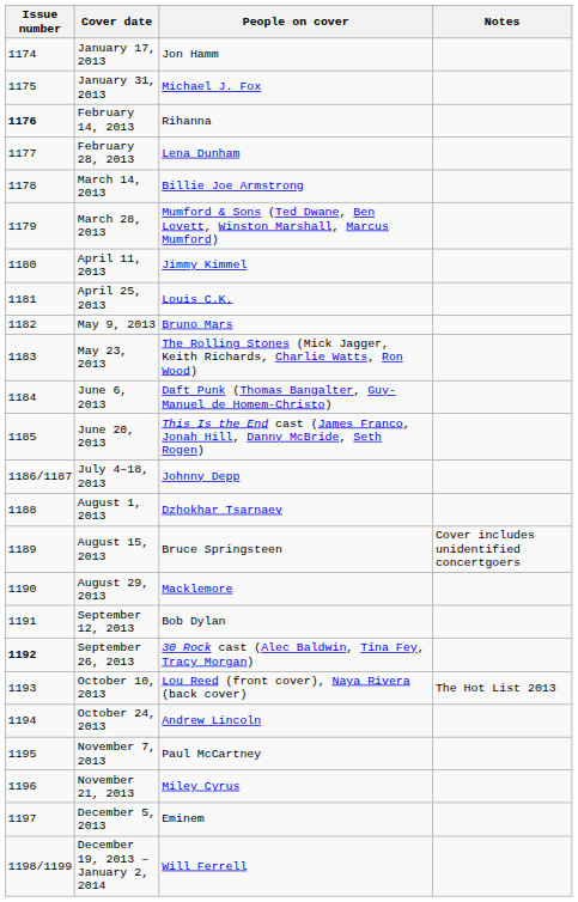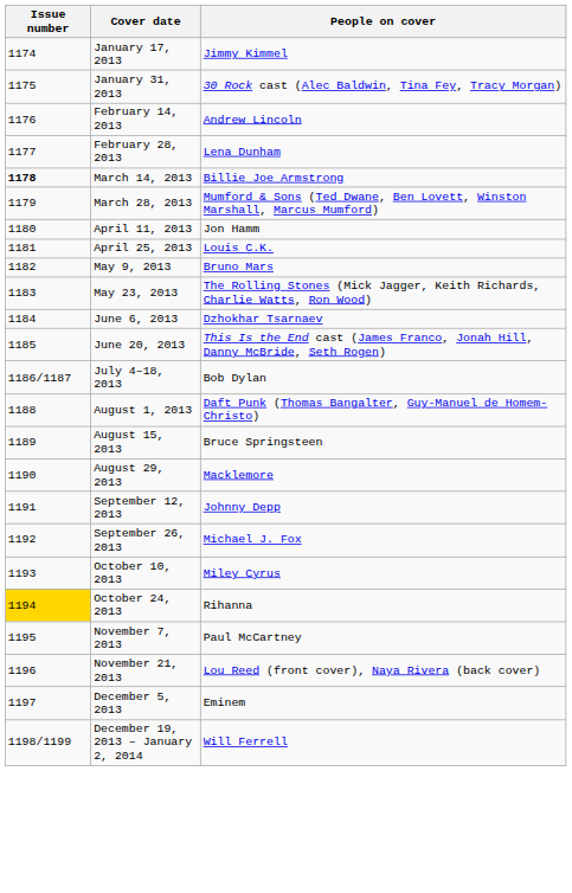- column: Notes | Cover includes unidentified concertgoers | The Hot List 2013
January 17, 2013 | People on cover: Jon Hamm -> Jimmy Kimmel
January 31, 2013 | People on cover: Michael J. Fox -> 30 Rock cast (Alec Baldwin, Tina Fey, Tracy Morgan)
February 14, 2013 | Issue number: bold -> normal
February 14, 2013 | People on cover: Rihanna -> Andrew Lincoln
March 14, 2013 | Issue number: normal -> bold
April 11, 2013 | People on cover: Jimmy Kimmel -> Jon Hamm
June 6, 2013 | People on cover: Daft Punk (Thomas Bangalter, Guy-Manuel de Homem-Christo) -> Dzhokhar Tsarnaev
July 4–18, 2013 | People on cover: Johnny Depp -> Bob Dylan
August 1, 2013 | People on cover: Dzhokhar Tsarnaev -> Daft Punk (Thomas Bangalter, Guy-Manuel de Homem-Christo)
September 12, 2013 | People on cover: Bob Dylan -> Johnny Depp
September 26, 2013 | Issue number: bold -> normal
September 26, 2013 | People on cover: 30 Rock cast (Alec Baldwin, Tina Fey, Tracy Morgan) -> Michael J. Fox
October 10, 2013 | People on cover: Lou Reed (front cover), Naya Rivera (back cover) -> Miley Cyrus
October 24, 2013 | Issue number: no background -> gold background
October 24, 2013 | People on cover: Andrew Lincoln -> Rihanna
November 21, 2013 | People on cover: Miley Cyrus -> Lou Reed (front cover), Naya Rivera (back cover)
